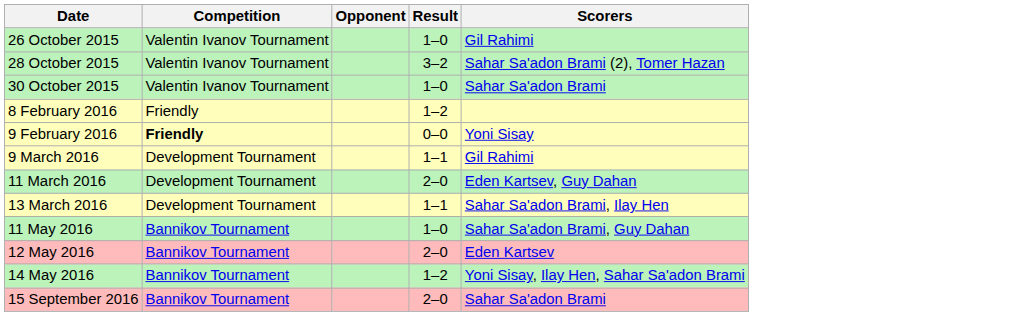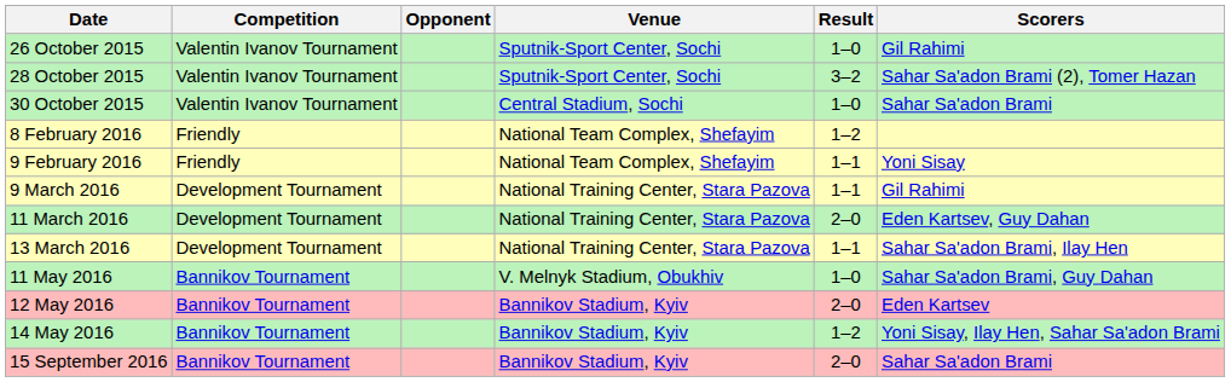+ column: Venue | Sputnik-Sport Center, Sochi | Sputnik-Sport Center, Sochi | Central Stadium, Sochi | National Team Complex, Shefayim | National Team Complex, Shefayim | National Training Center, Stara Pazova | National Training Center, Stara Pazova | National Training Center, Stara Pazova | V. Melnyk Stadium, Obukhiv | Bannikov Stadium, Kyiv | Bannikov Stadium, Kyiv | Bannikov Stadium, Kyiv
9 February 2016 | Competition: bold -> normal
9 February 2016 | Result: 0–0 -> 1–1
